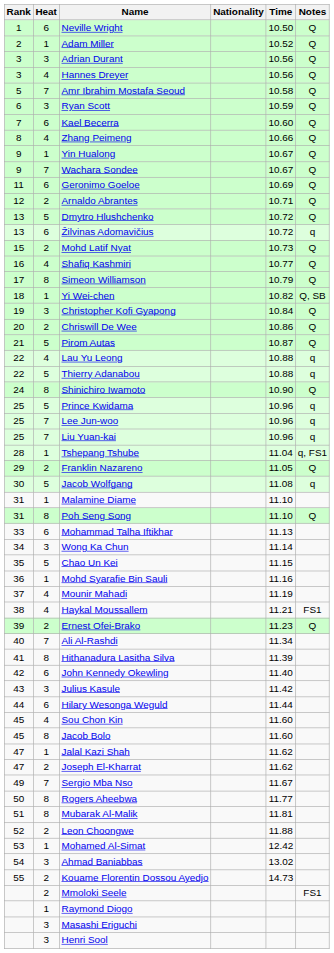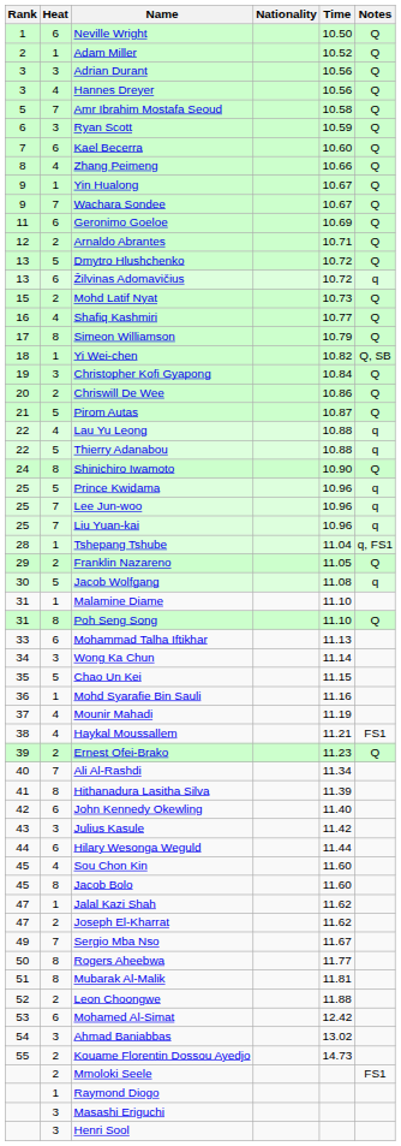Mohamed Al-Simat | Heat: 1 -> 6
